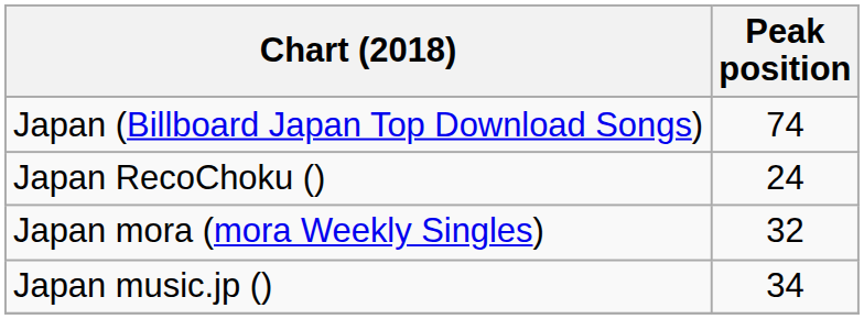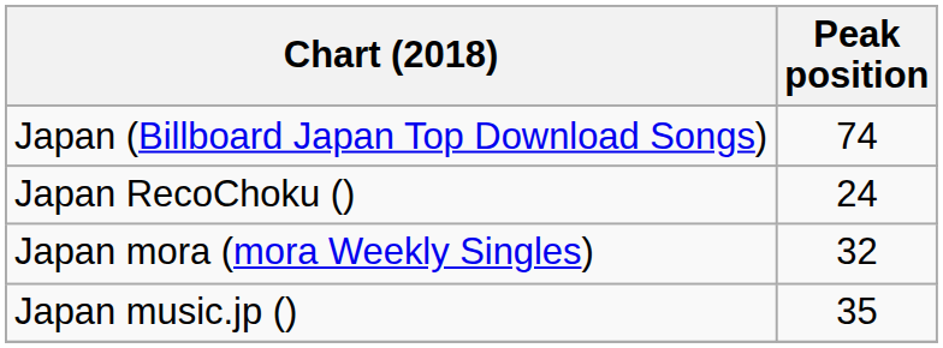Japan music.jp () | Peak position: 34 -> 35
